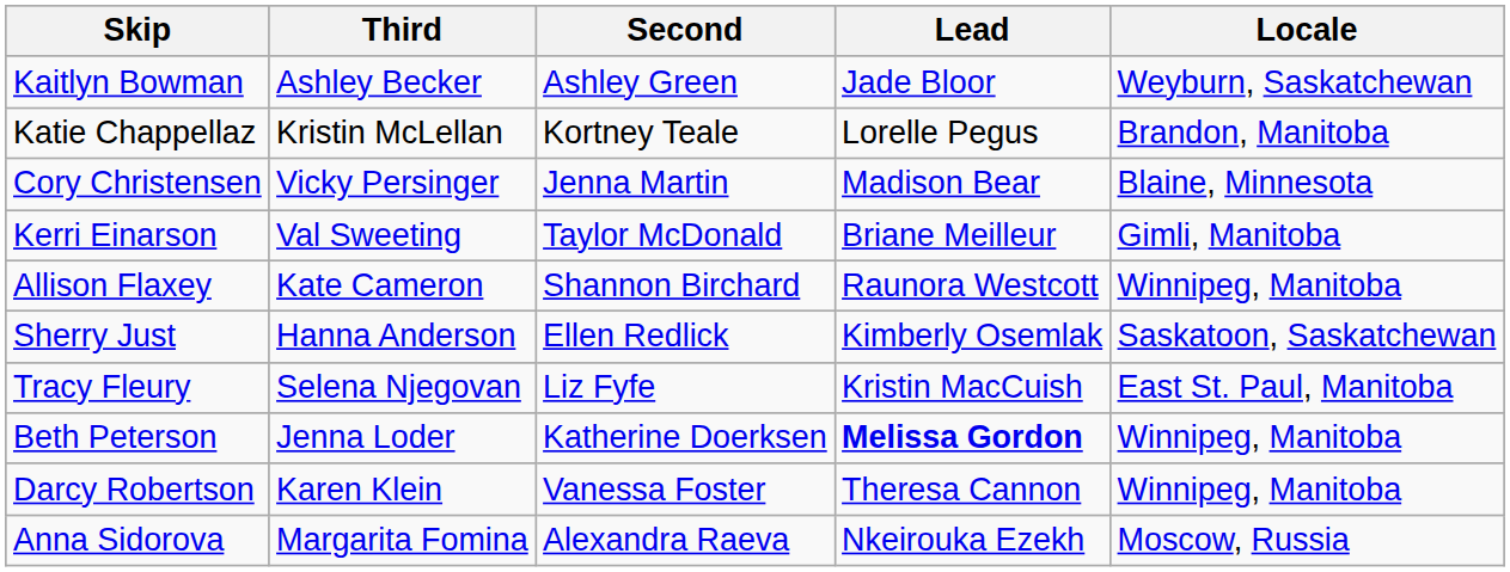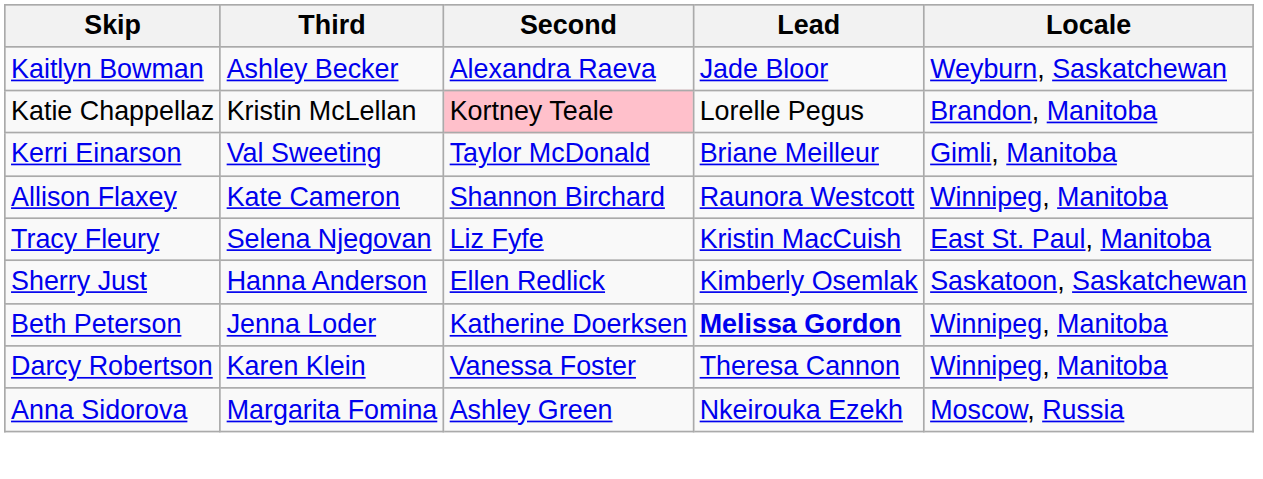Kaitlyn Bowman | Second: Ashley Green -> Alexandra Raeva
Katie Chappellaz | Second: no background -> pink background
- row: Cory Christensen | Vicky Persinger | Jenna Martin | Madison Bear | Blaine, Minnesota
rows swapped: Tracy Fleury <-> Sherry Just
Anna Sidorova | Second: Alexandra Raeva -> Ashley Green
